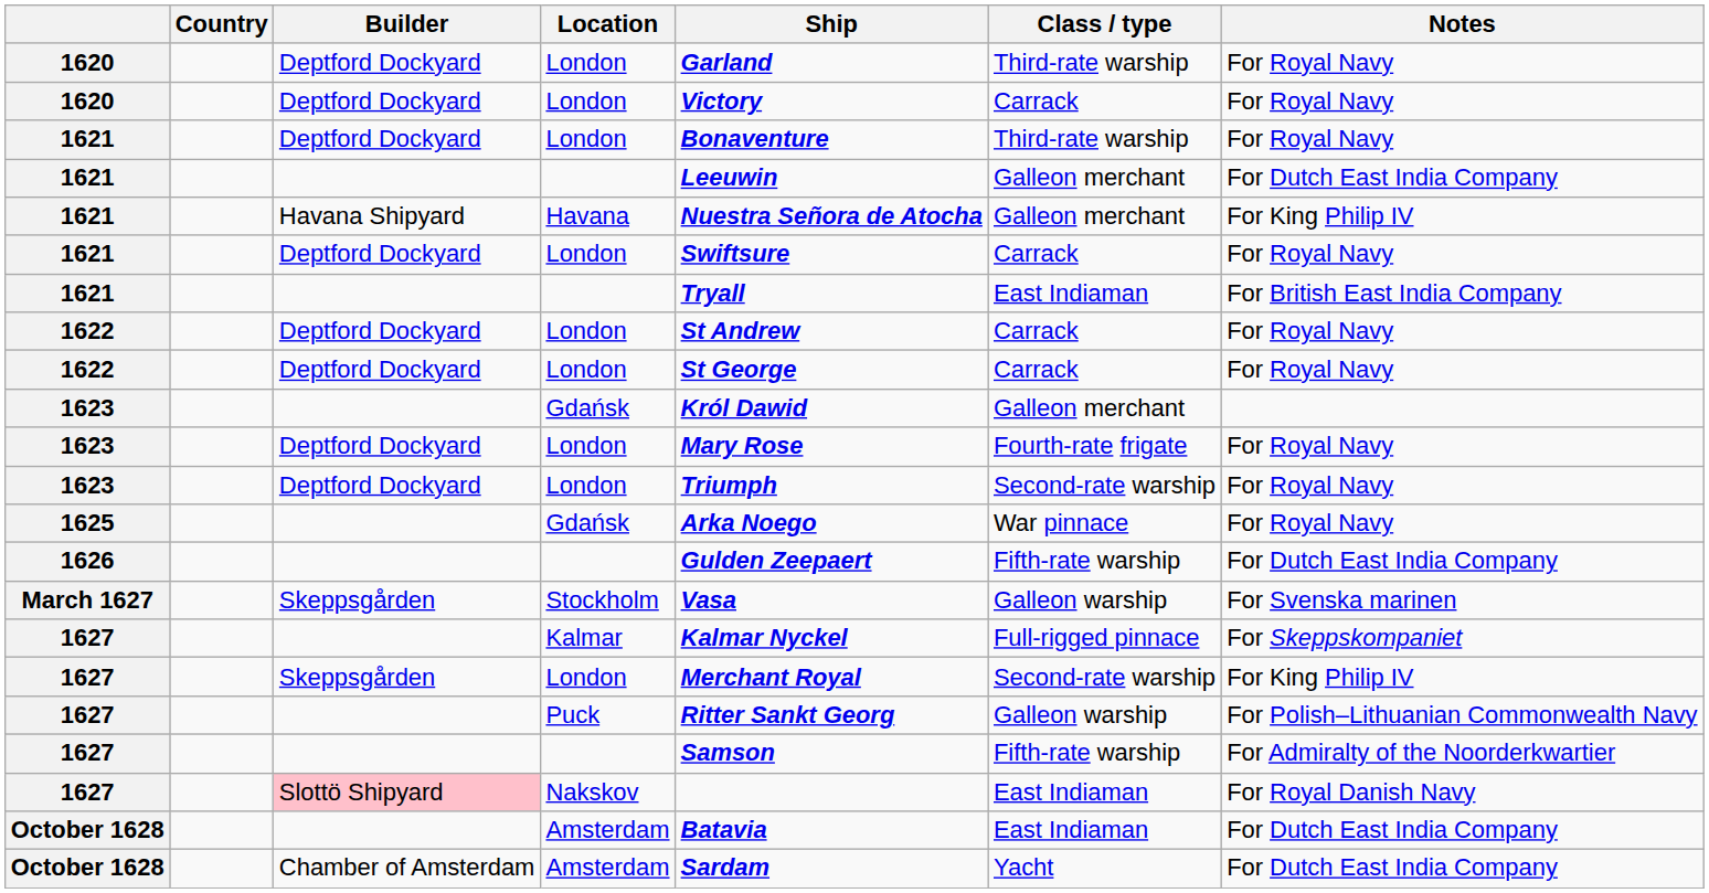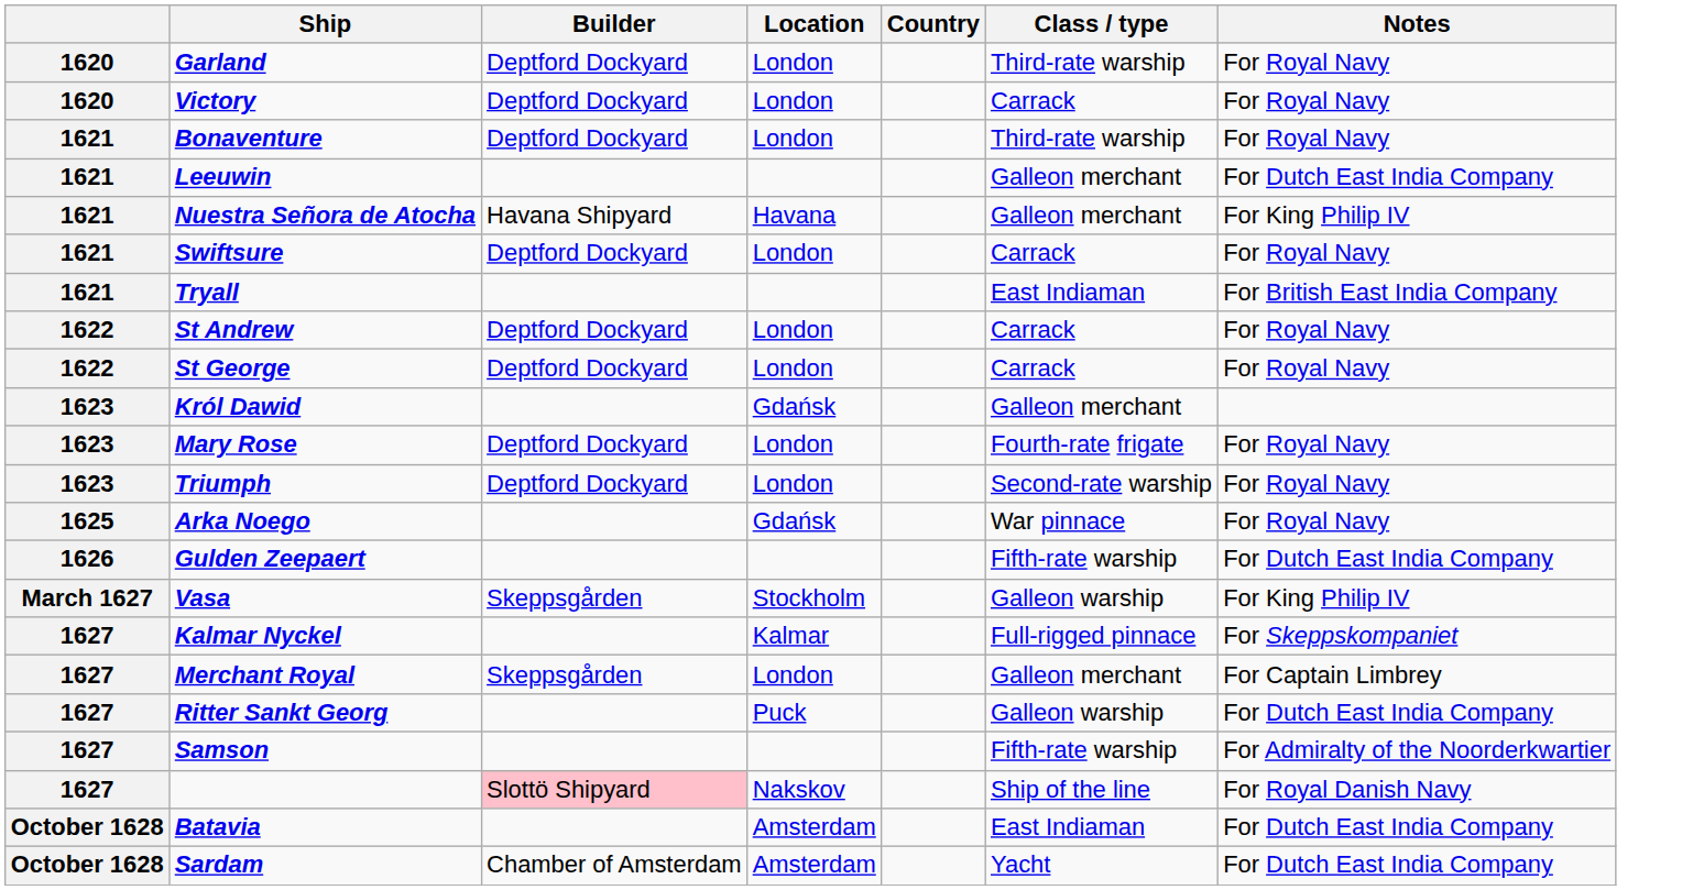columns swapped: Country <-> Ship
March 1627 | Notes: For Svenska marinen -> For King Philip IV
1627 / London | Class / type: Second-rate warship -> Galleon merchant
1627 / London | Notes: For King Philip IV -> For Captain Limbrey
1627 / Puck | Notes: For Polish–Lithuanian Commonwealth Navy -> For Dutch East India Company
1627 / Nakskov | Class / type: East Indiaman -> Ship of the line
